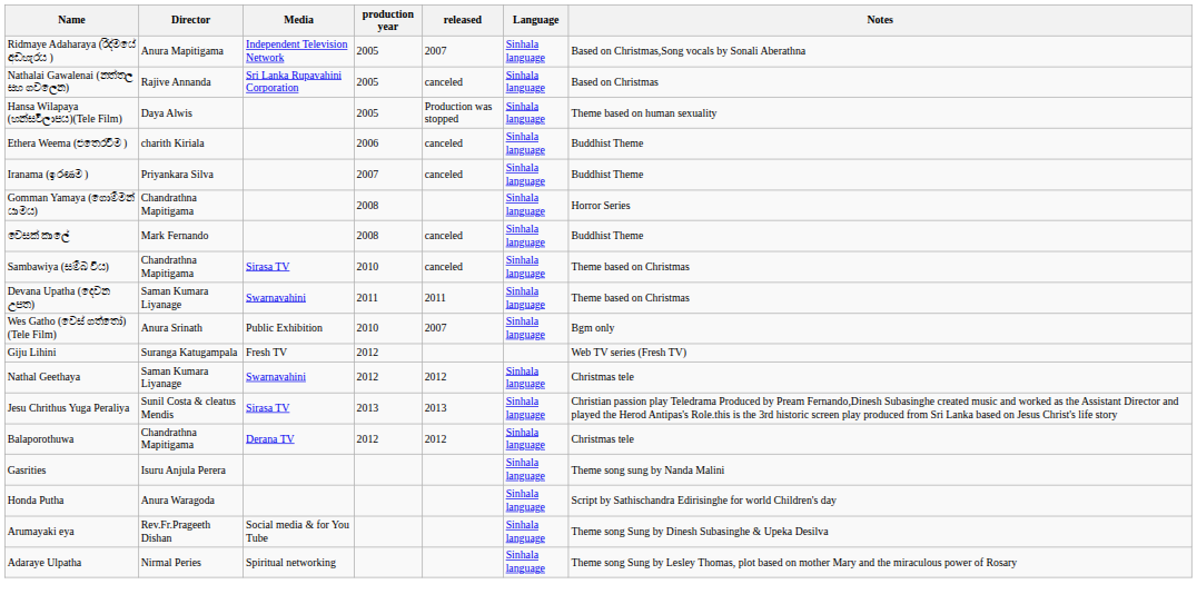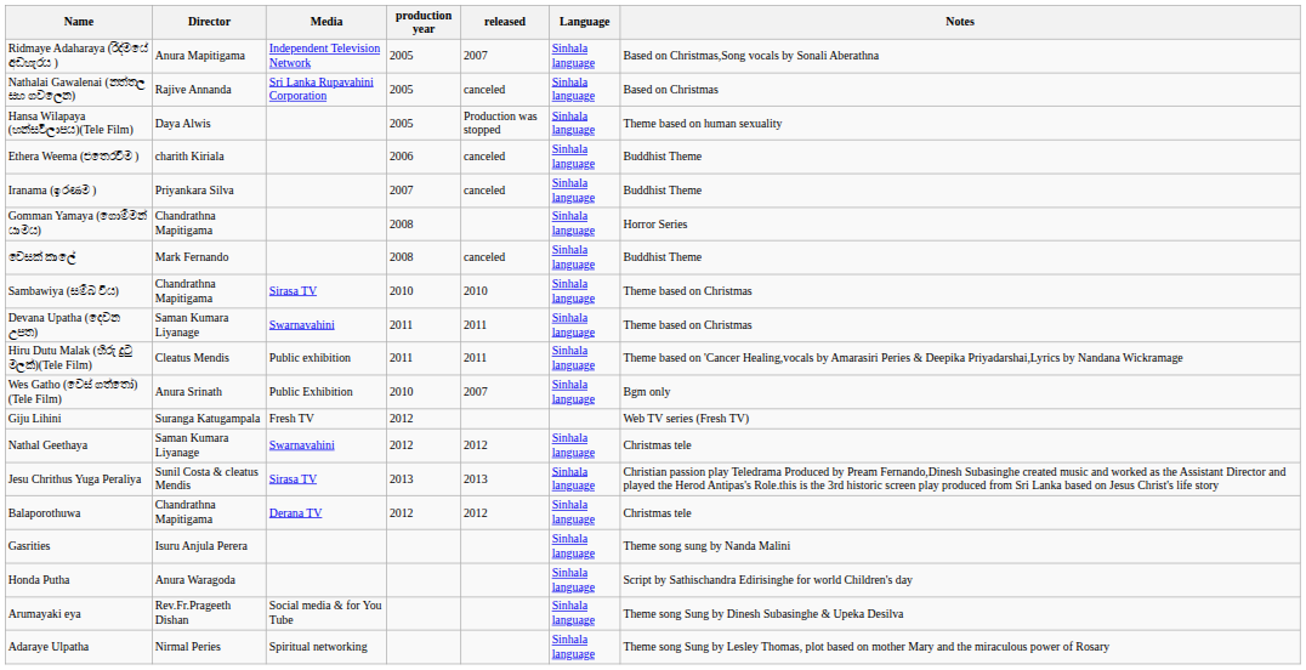Sambawiya (සම්බ විය) | released: canceled -> 2010
+ row: Hiru Dutu Malak (හිරු දුටු මලක්)(Tele Film) | Cleatus Mendis | Public exhibition | 2011 | 2011 | Sinhala language | Theme based on 'Cancer Healing,vocals by Amarasiri Peries & Deepika Priyadarshai,Lyrics by Nandana Wickramage
